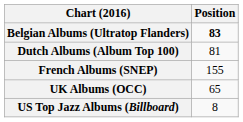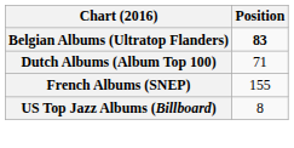Dutch Albums (Album Top 100) | Position: 81 -> 71
- row: UK Albums (OCC) | 65
